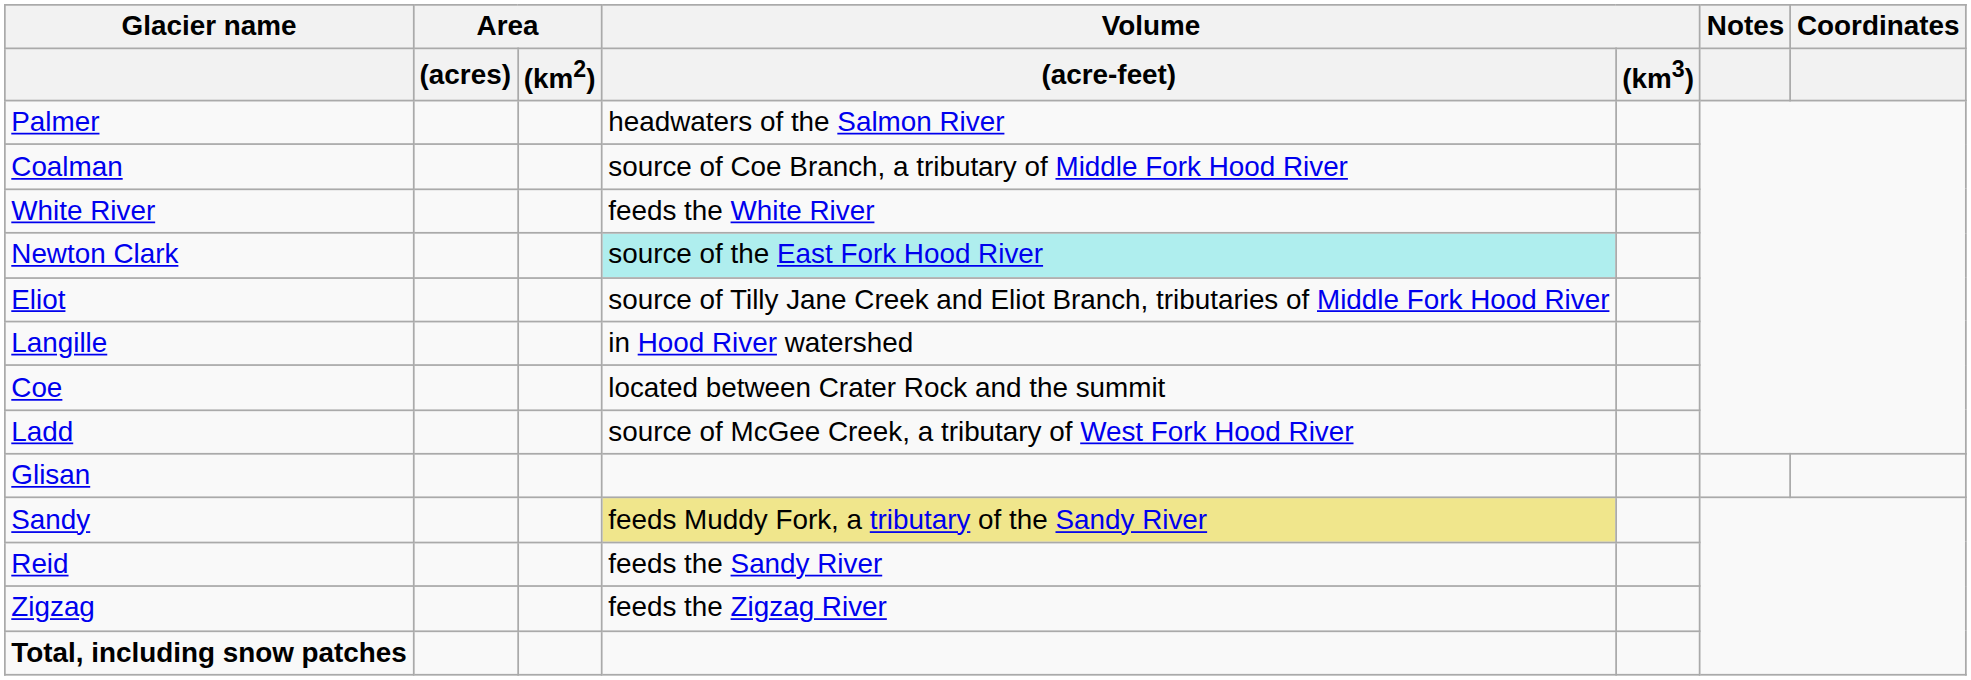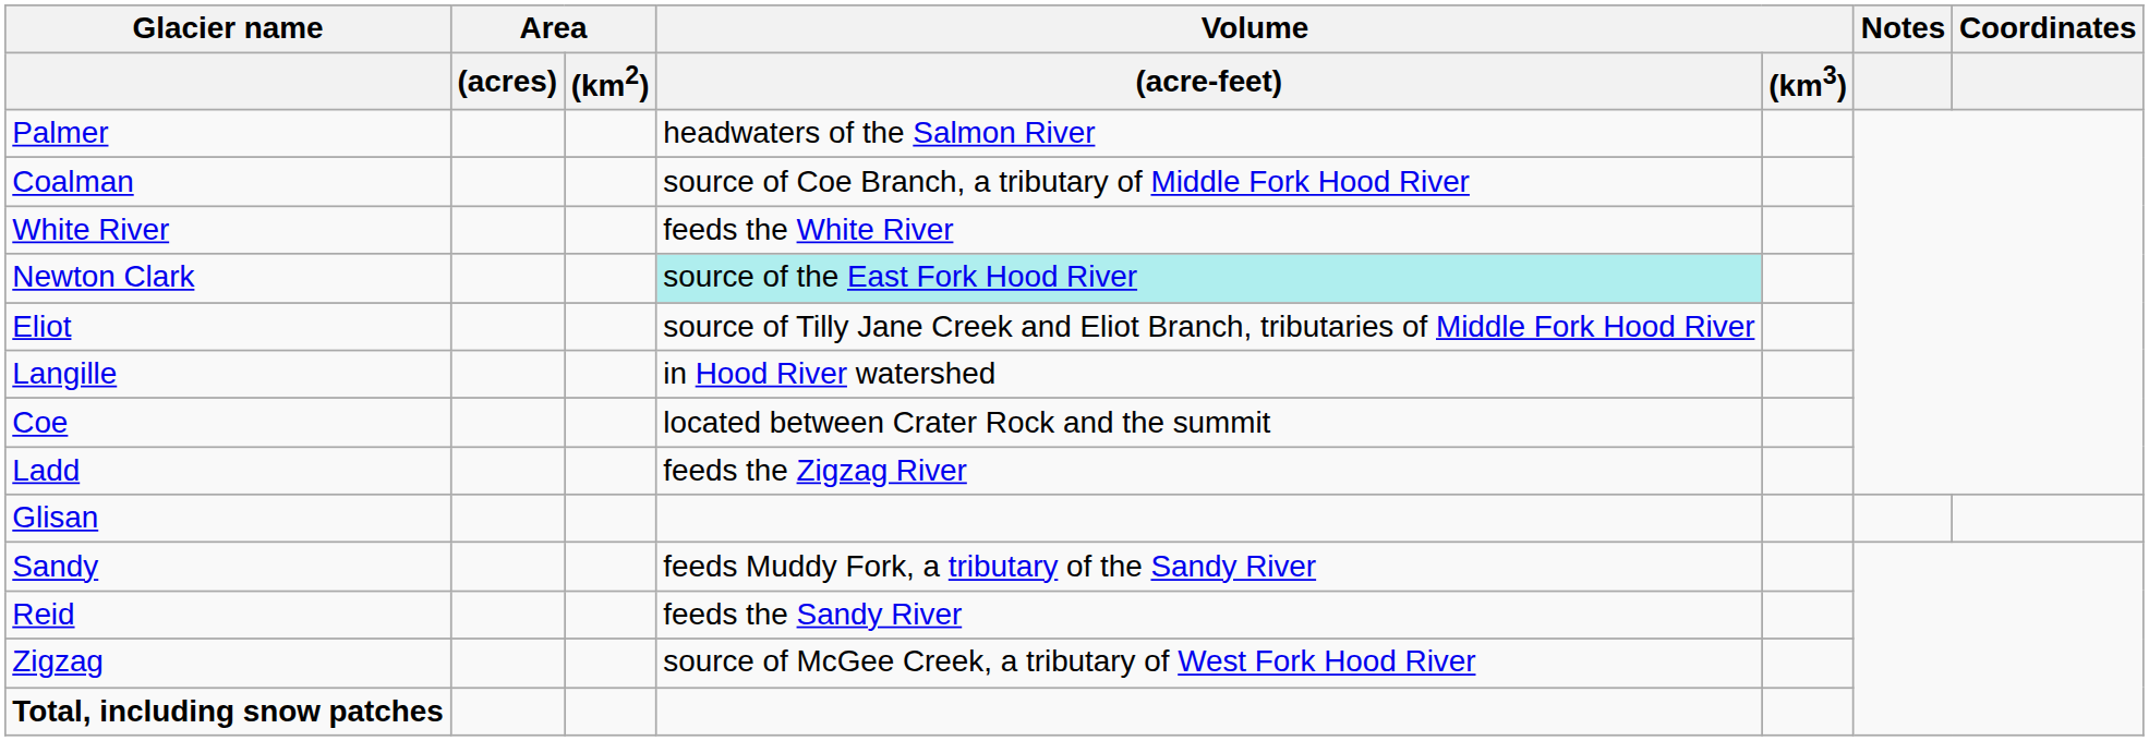Ladd | Volume / (acre-feet): source of McGee Creek, a tributary of West Fork Hood River -> feeds the Zigzag River
Sandy | Volume / (acre-feet): khaki background -> no background
Zigzag | Volume / (acre-feet): feeds the Zigzag River -> source of McGee Creek, a tributary of West Fork Hood River
